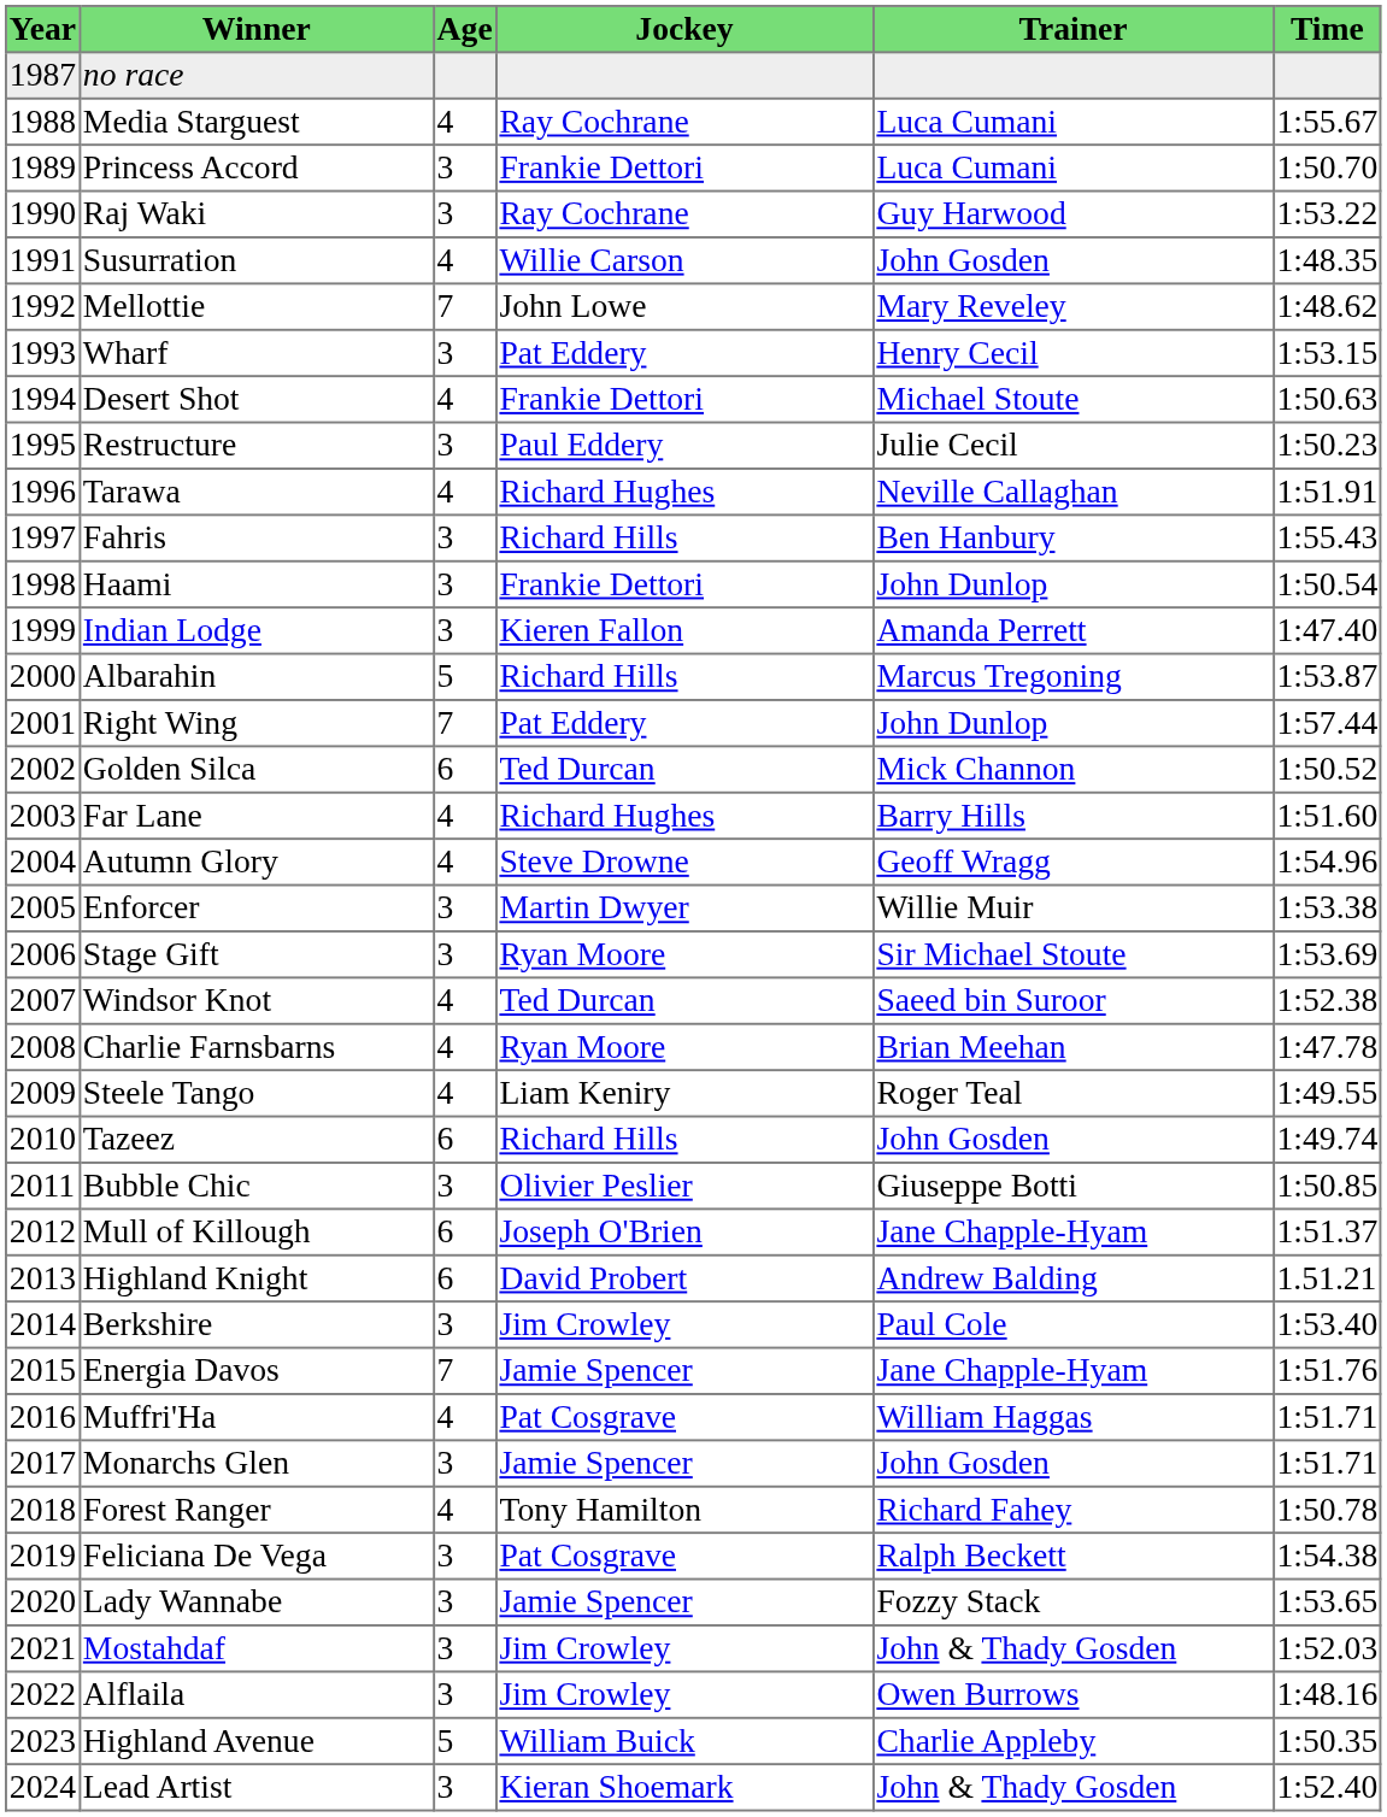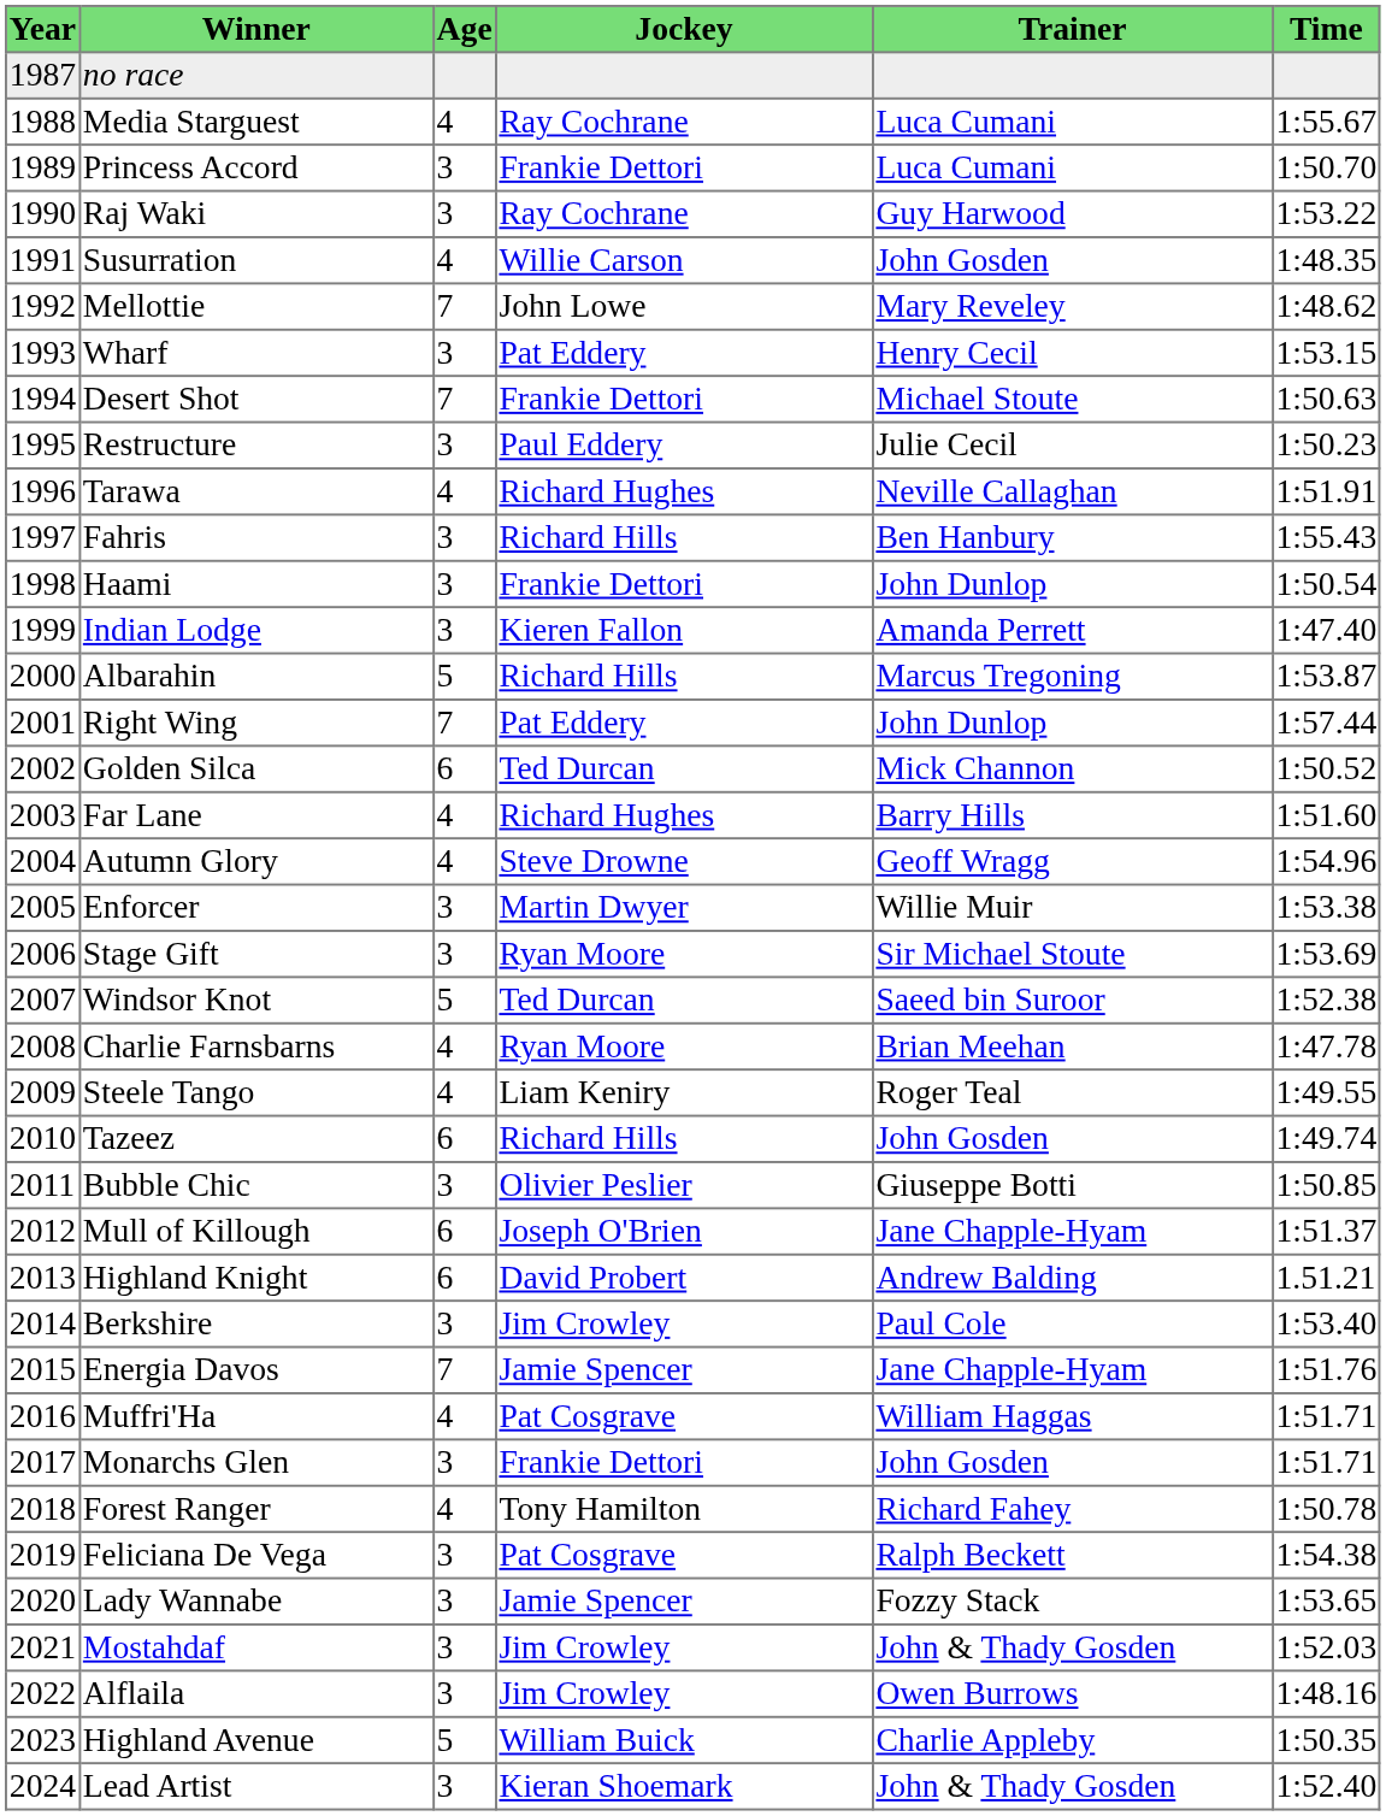Desert Shot | Age: 4 -> 7
Windsor Knot | Age: 4 -> 5
Monarchs Glen | Jockey: Jamie Spencer -> Frankie Dettori
